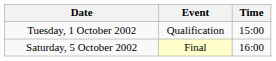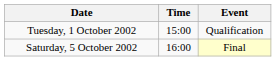columns swapped: Time <-> Event
